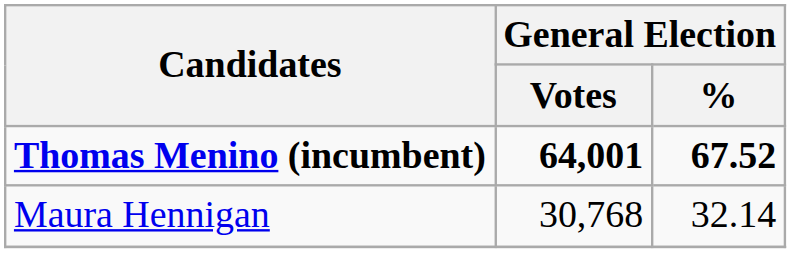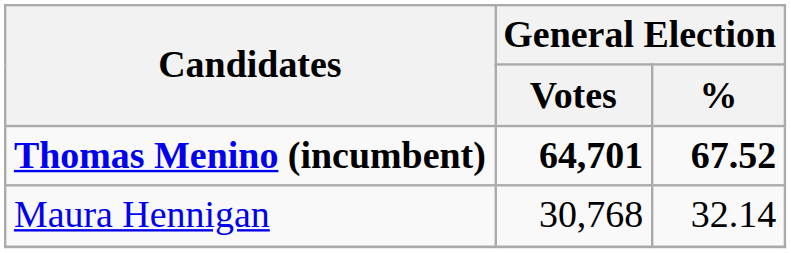Thomas Menino (incumbent) | General Election / Votes: 64,001 -> 64,701
